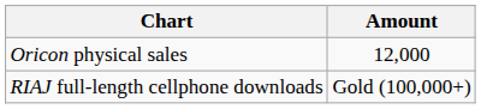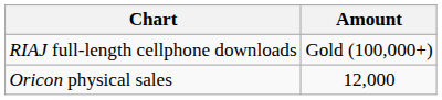rows swapped: Oricon physical sales <-> RIAJ full-length cellphone downloads
